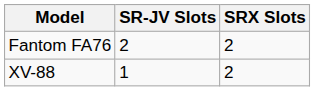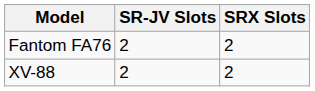XV-88 | SR-JV Slots: 1 -> 2
